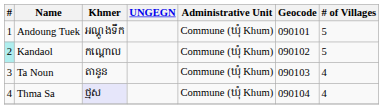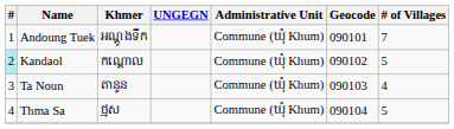Andoung Tuek | # of Villages: 5 -> 7
Thma Sa | Khmer: lavender background -> no background
Thma Sa | # of Villages: 4 -> 5
